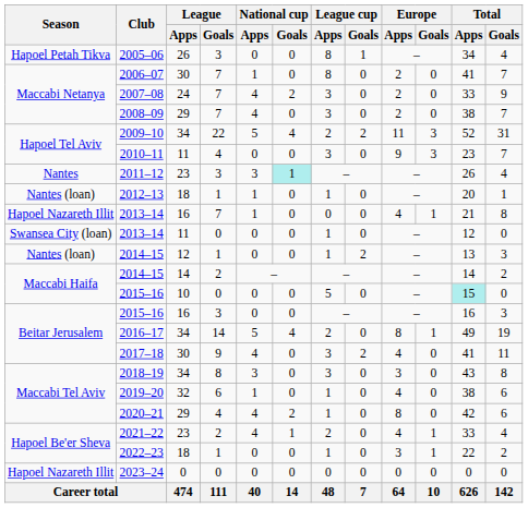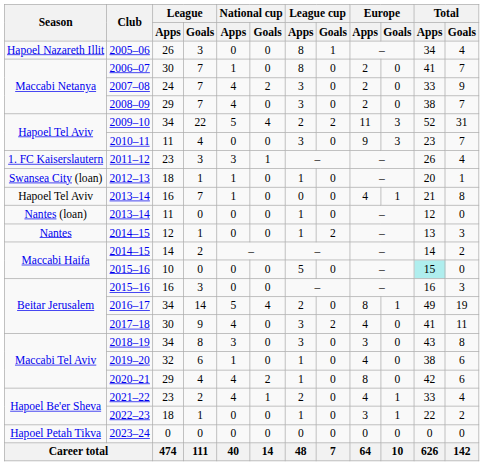2005–06 | Season: Hapoel Petah Tikva -> Hapoel Nazareth Illit
2011–12 | Season: Nantes -> 1. FC Kaiserslautern
2011–12 | National cup / Goals: paleturquoise background -> no background
2012–13 | Season: Nantes (loan) -> Swansea City (loan)
2013–14 / 16 | Season: Hapoel Nazareth Illit -> Hapoel Tel Aviv
2013–14 / 11 | Season: Swansea City (loan) -> Nantes (loan)
2014–15 / 12 | Season: Nantes (loan) -> Nantes
2023–24 | Season: Hapoel Nazareth Illit -> Hapoel Petah Tikva
